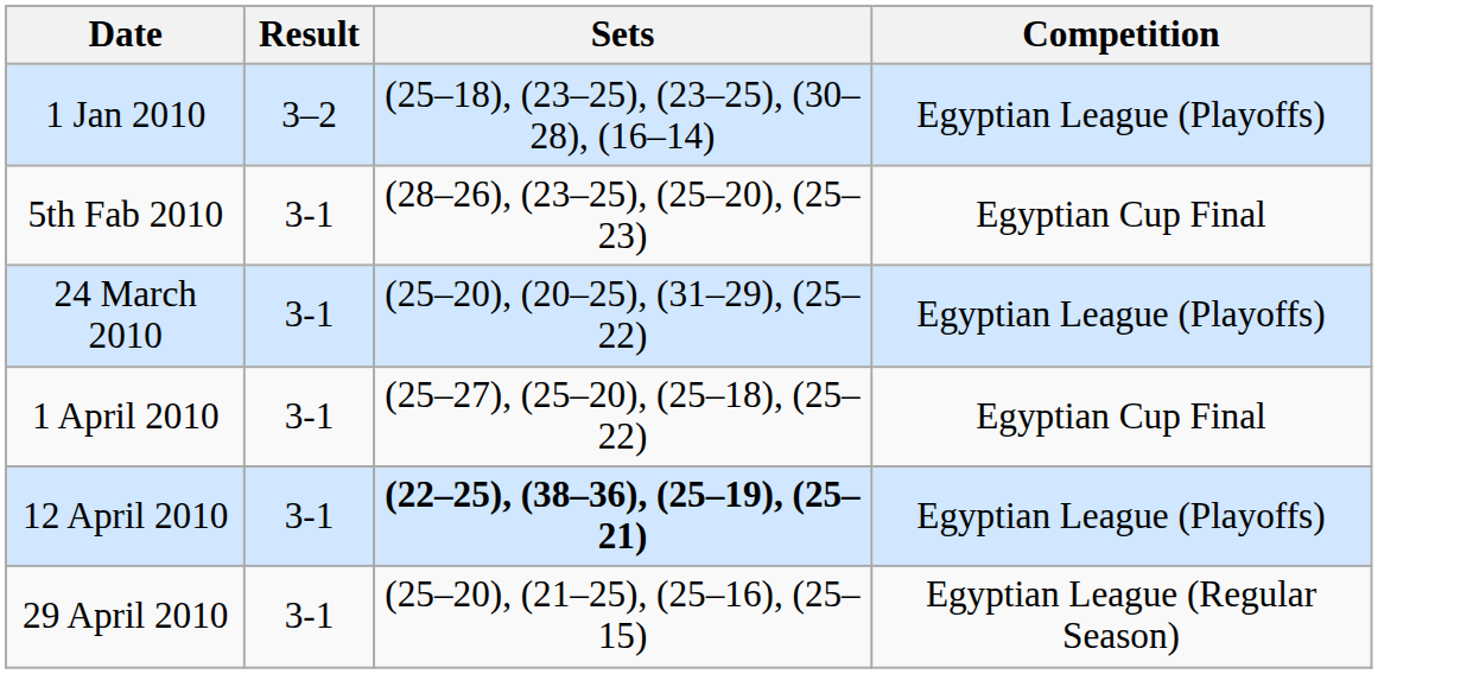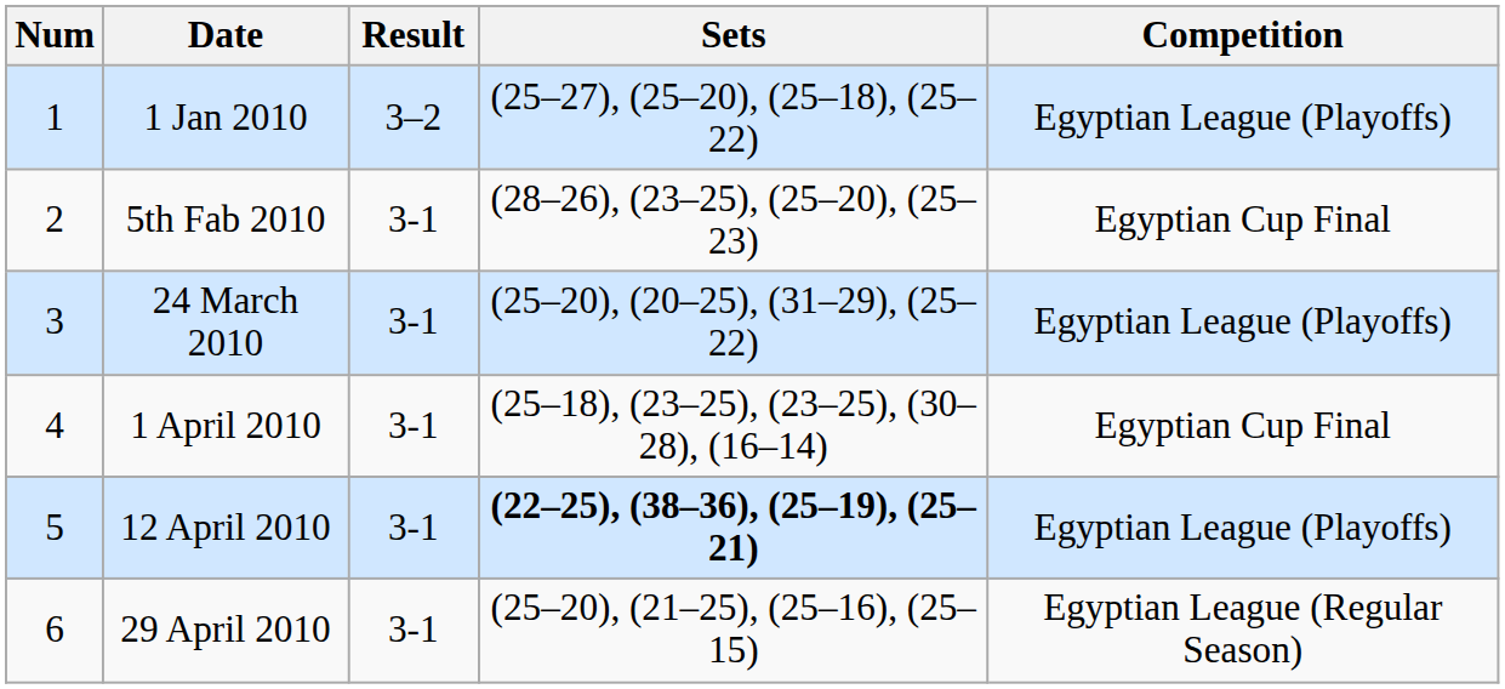+ column: Num | 1 | 2 | 3 | 4 | 5 | 6
1 Jan 2010 | Sets: (25–18), (23–25), (23–25), (30–28), (16–14) -> (25–27), (25–20), (25–18), (25–22)
1 April 2010 | Sets: (25–27), (25–20), (25–18), (25–22) -> (25–18), (23–25), (23–25), (30–28), (16–14)
